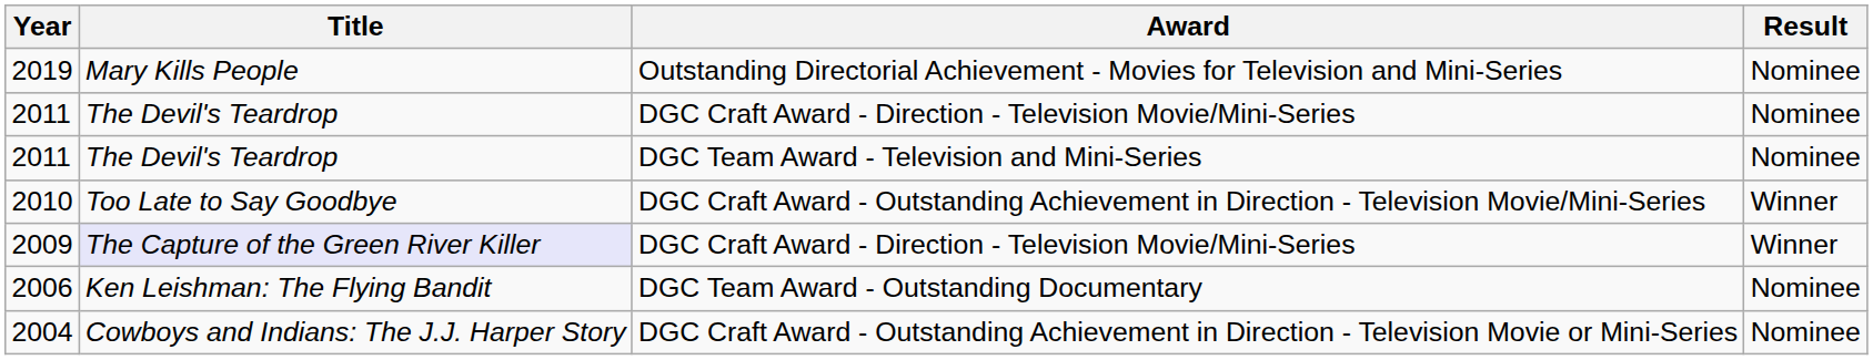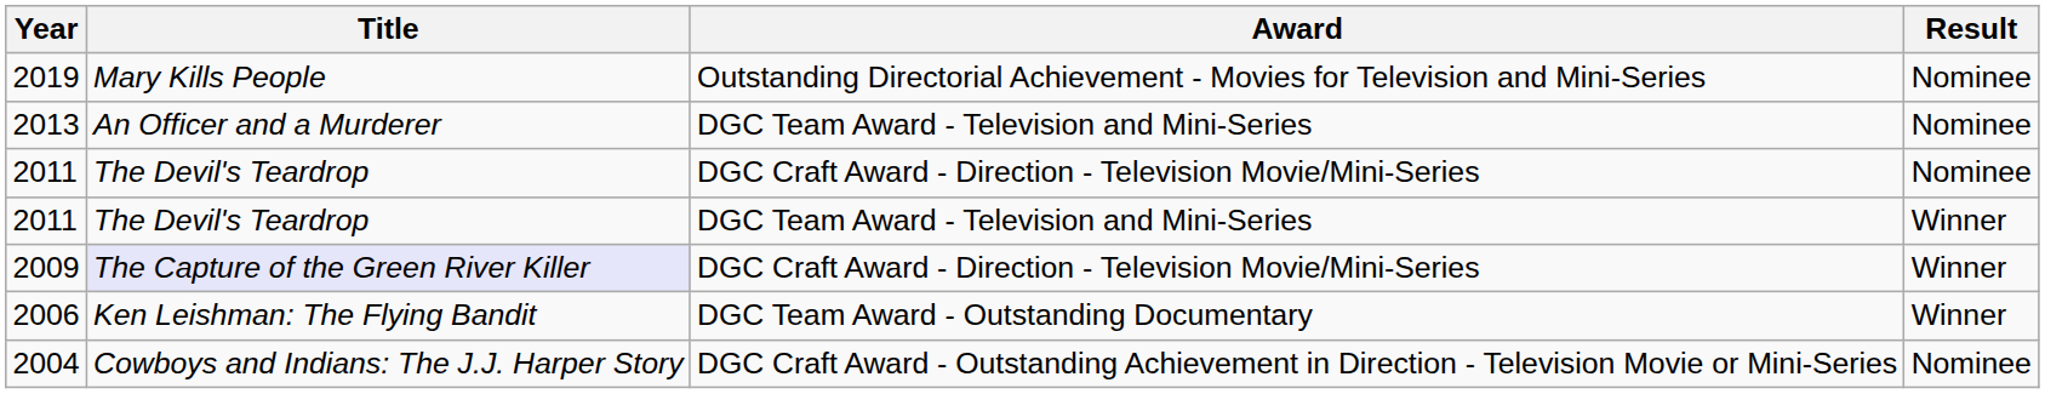+ row: 2013 | An Officer and a Murderer | DGC Team Award - Television and Mini-Series | Nominee
2011 / DGC Team Award - Television and Mini-Series | Result: Nominee -> Winner
- row: 2010 | Too Late to Say Goodbye | DGC Craft Award - Outstanding Achievement in Direction - Television Movie/Mini-Series | Winner
2006 | Result: Nominee -> Winner
